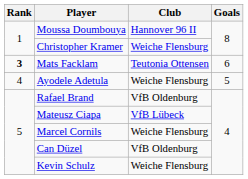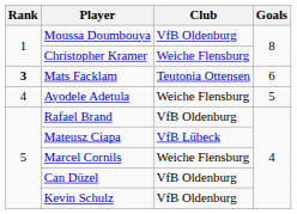Moussa Doumbouya | Club: Hannover 96 II -> VfB Oldenburg
Kevin Schulz | Club: Weiche Flensburg -> VfB Oldenburg
